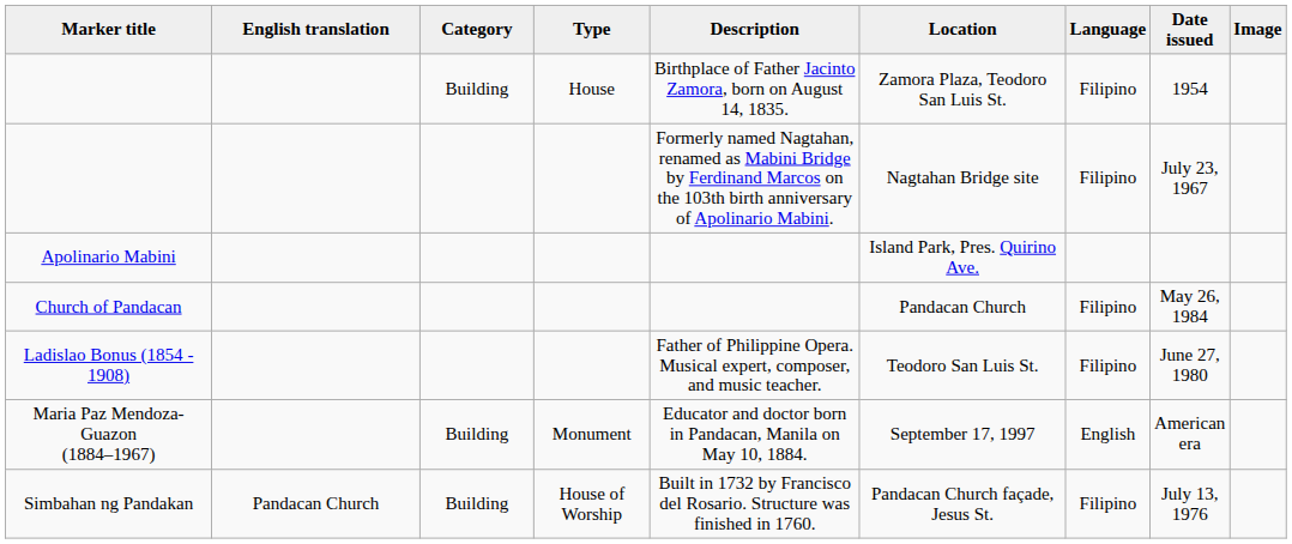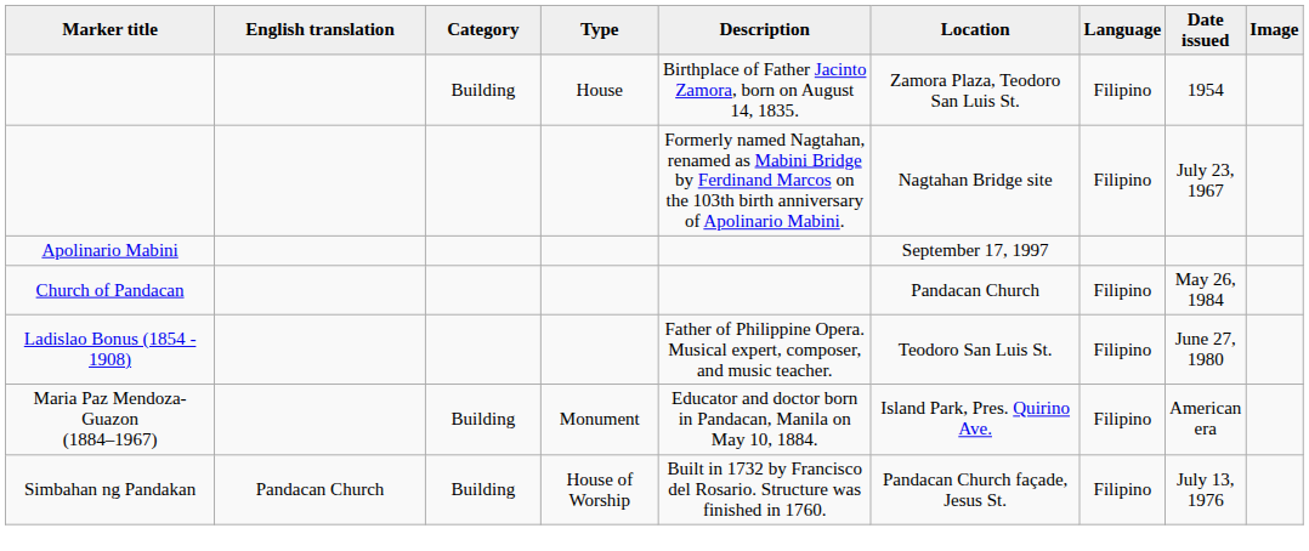Apolinario Mabini | Location: Island Park, Pres. Quirino Ave. -> September 17, 1997
Maria Paz Mendoza-Guazon (1884–1967) | Location: September 17, 1997 -> Island Park, Pres. Quirino Ave.
Maria Paz Mendoza-Guazon (1884–1967) | Language: English -> Filipino
